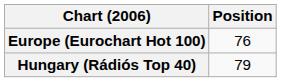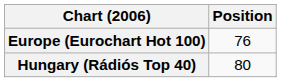Hungary (Rádiós Top 40) | Position: 79 -> 80
